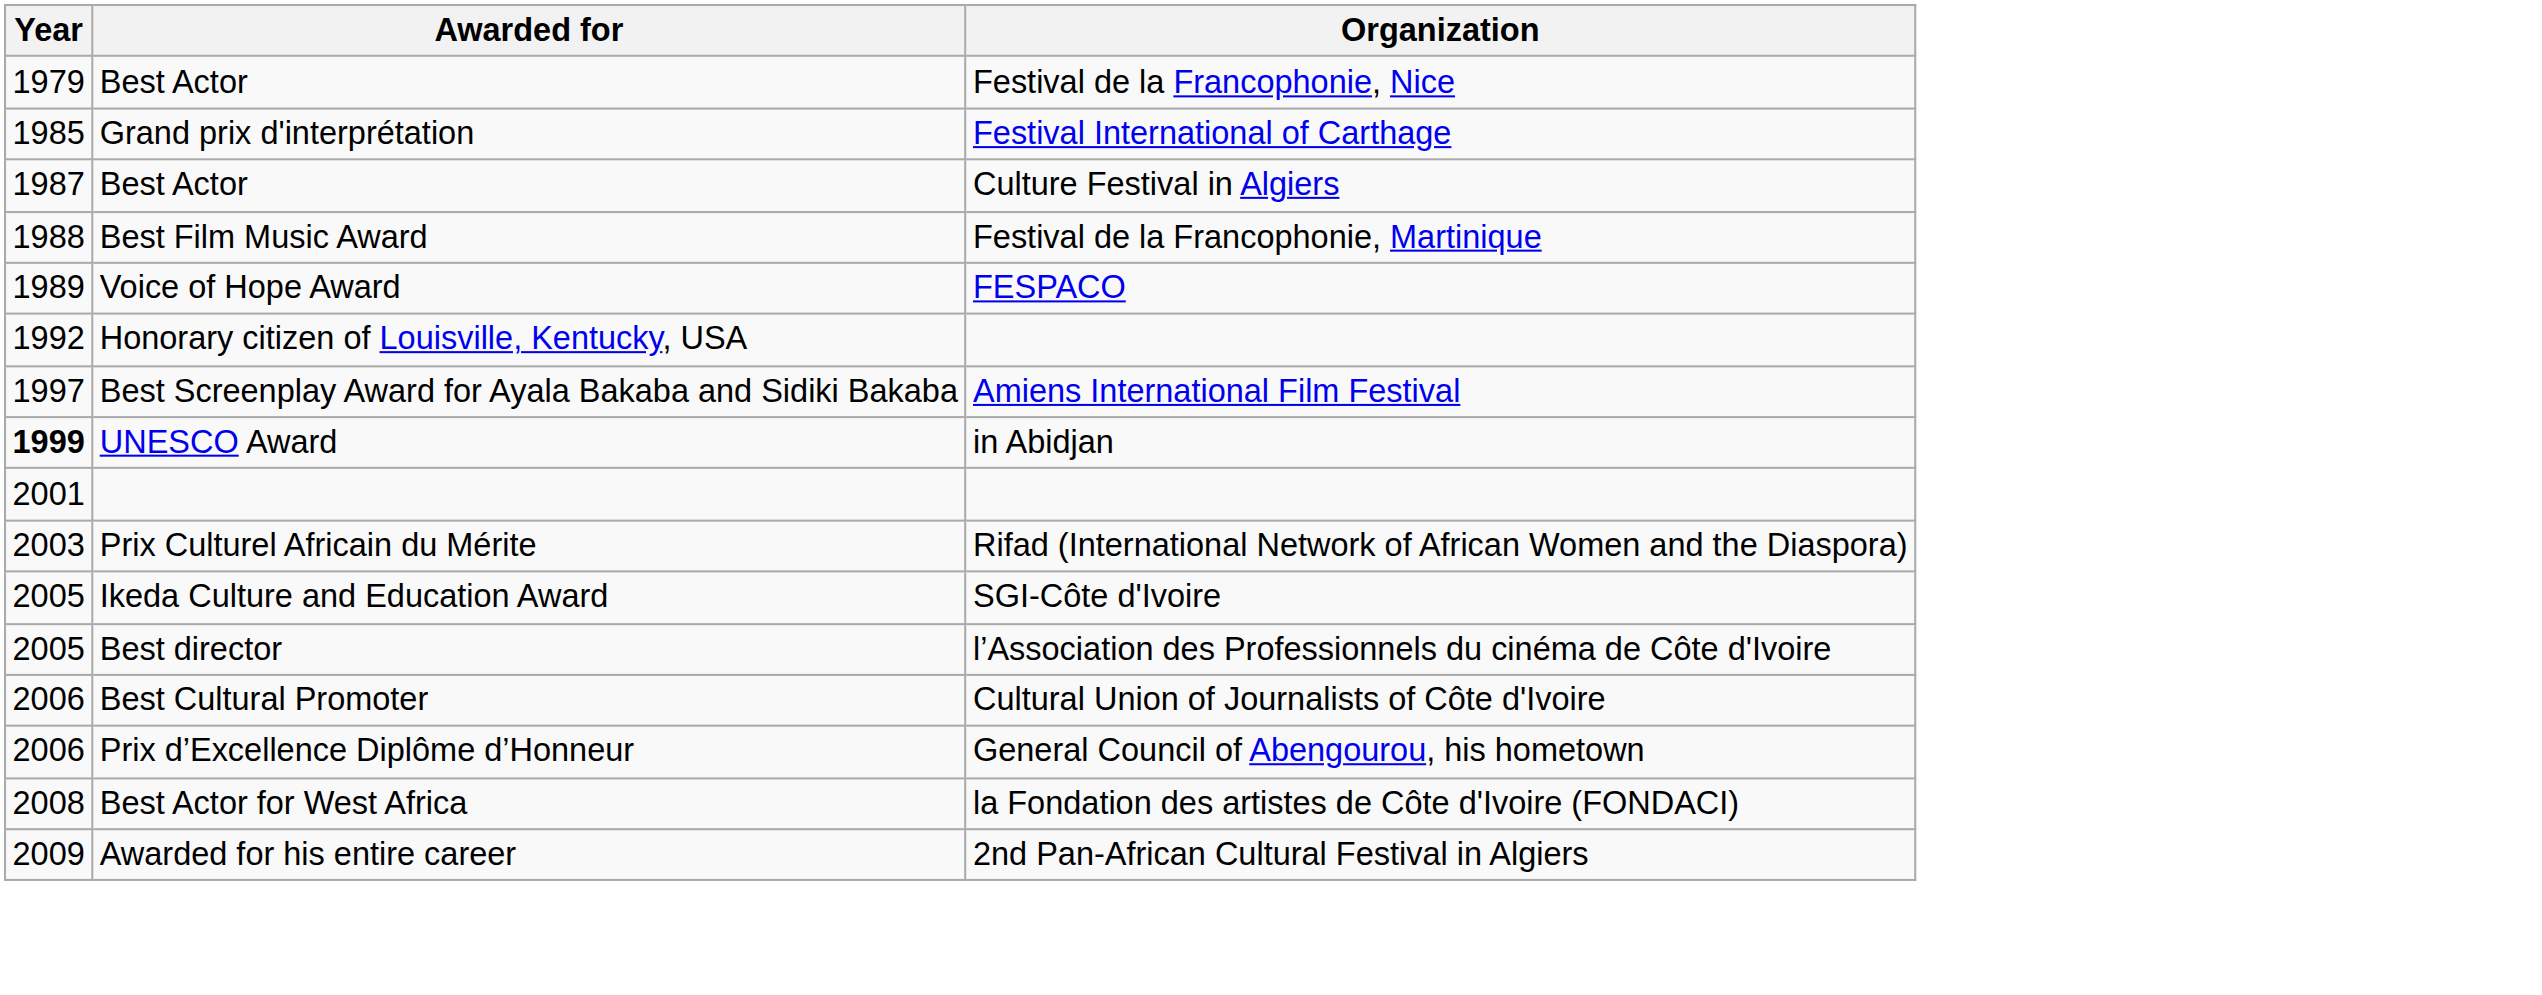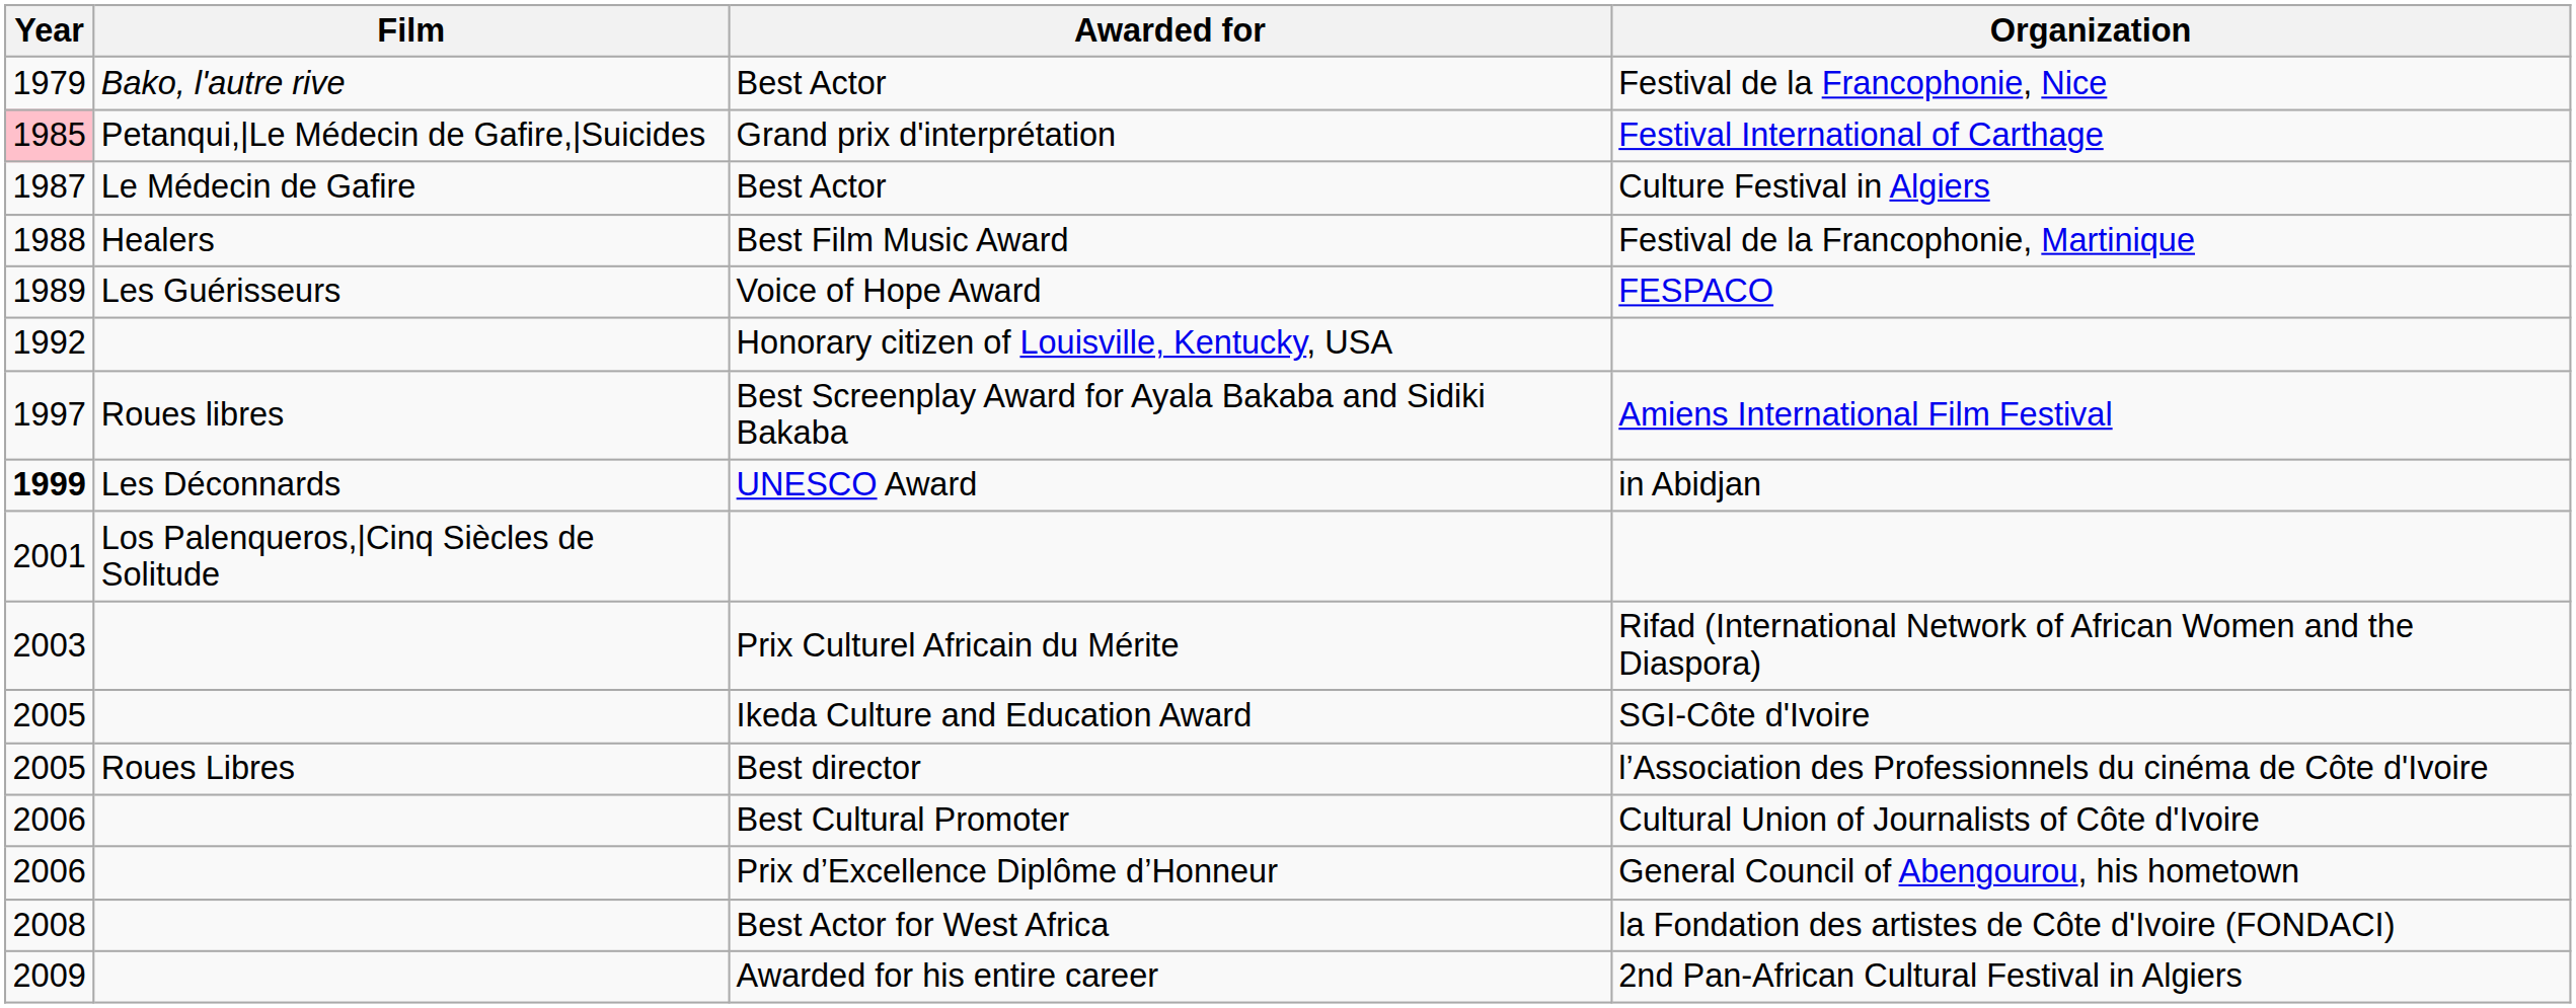+ column: Film | Bako, l'autre rive | Petanqui,|Le Médecin de Gafire,|Suicides | Le Médecin de Gafire | Healers | Les Guérisseurs | Roues libres | Les Déconnards | Los Palenqueros,|Cinq Siècles de Solitude | Roues Libres
Grand prix d'interprétation | Year: no background -> pink background
